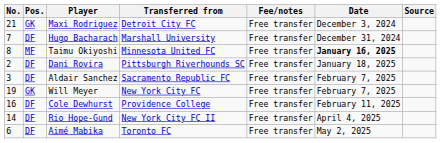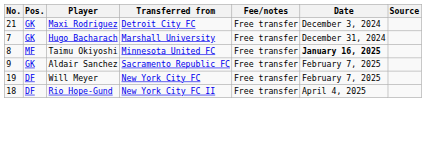Hugo Bacharach | Pos.: DF -> GK
- row: 2 | DF | Dani Rovira | Pittsburgh Riverhounds SC | Free transfer | January 18, 2025
Aldair Sanchez | No.: 3 -> 9
Aldair Sanchez | Pos.: DF -> GK
Will Meyer | Pos.: GK -> DF
- row: 16 | DF | Cole Dewhurst | Providence College | Free transfer | February 11, 2025
Rio Hope-Gund | No.: 14 -> 18
- row: 6 | DF | Aimé Mabika | Toronto FC | Free transfer | May 2, 2025
